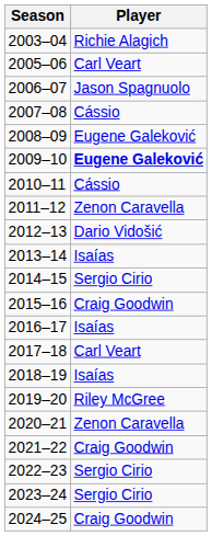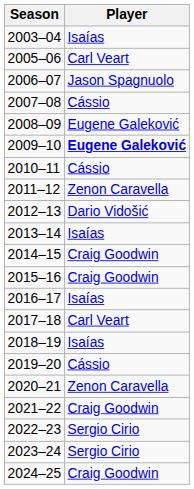2003–04 | Player: Richie Alagich -> Isaías
2014–15 | Player: Sergio Cirio -> Craig Goodwin
2019–20 | Player: Riley McGree -> Cássio
